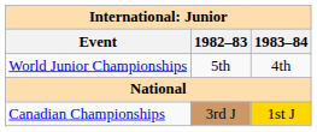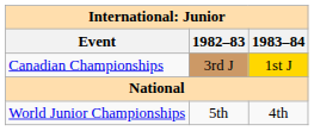rows swapped: World Junior Championships <-> Canadian Championships
